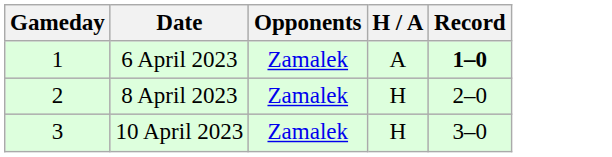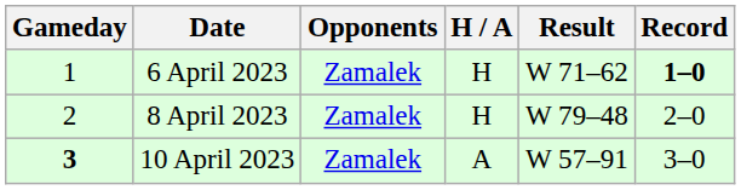+ column: Result | W 71–62 | W 79–48 | W 57–91
6 April 2023 | H / A: A -> H
10 April 2023 | Gameday: normal -> bold
10 April 2023 | H / A: H -> A
